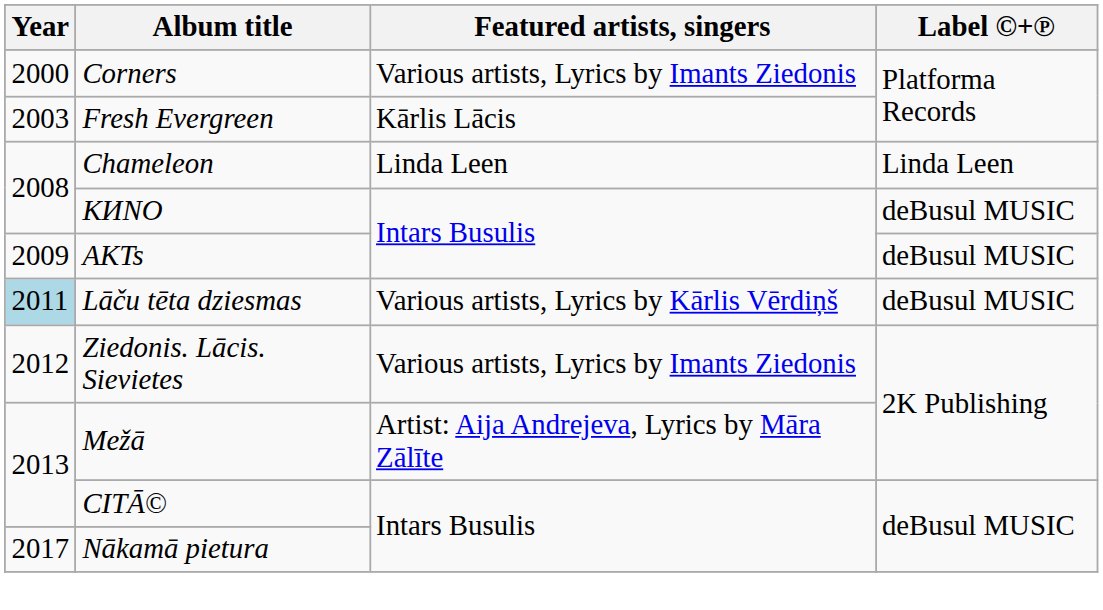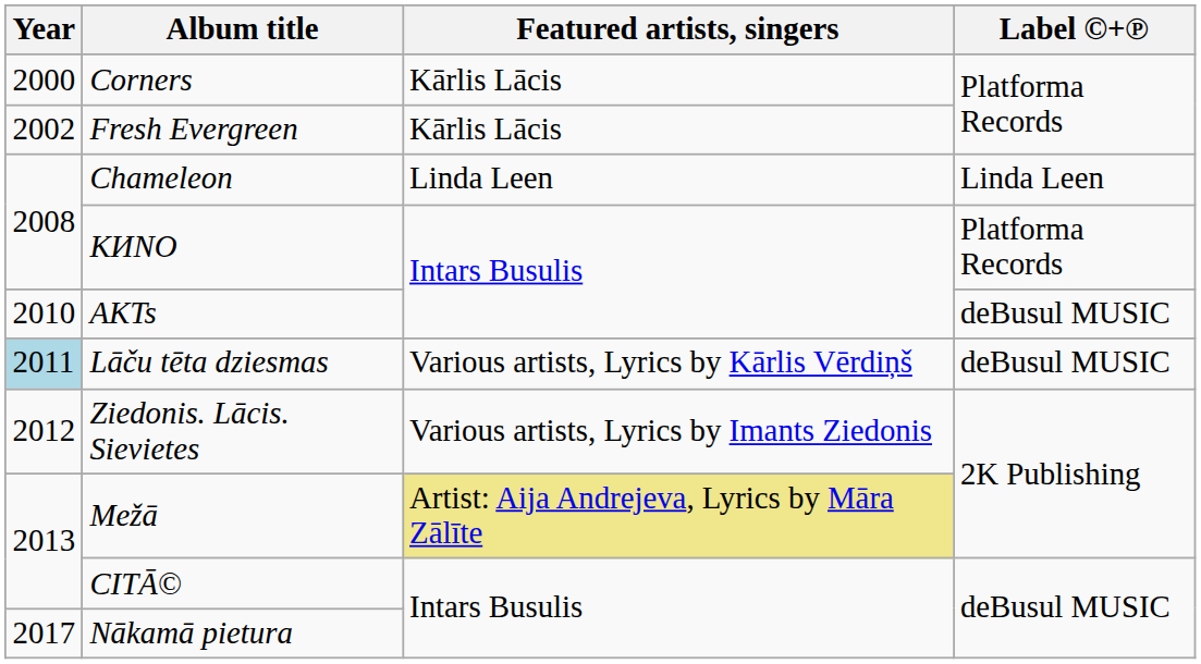Corners | Featured artists, singers: Various artists, Lyrics by Imants Ziedonis -> Kārlis Lācis
Fresh Evergreen | Year: 2003 -> 2002
KИNO | Label ©+℗: deBusul MUSIC -> Platforma Records
AKTs | Year: 2009 -> 2010
Mežā | Featured artists, singers: no background -> khaki background
